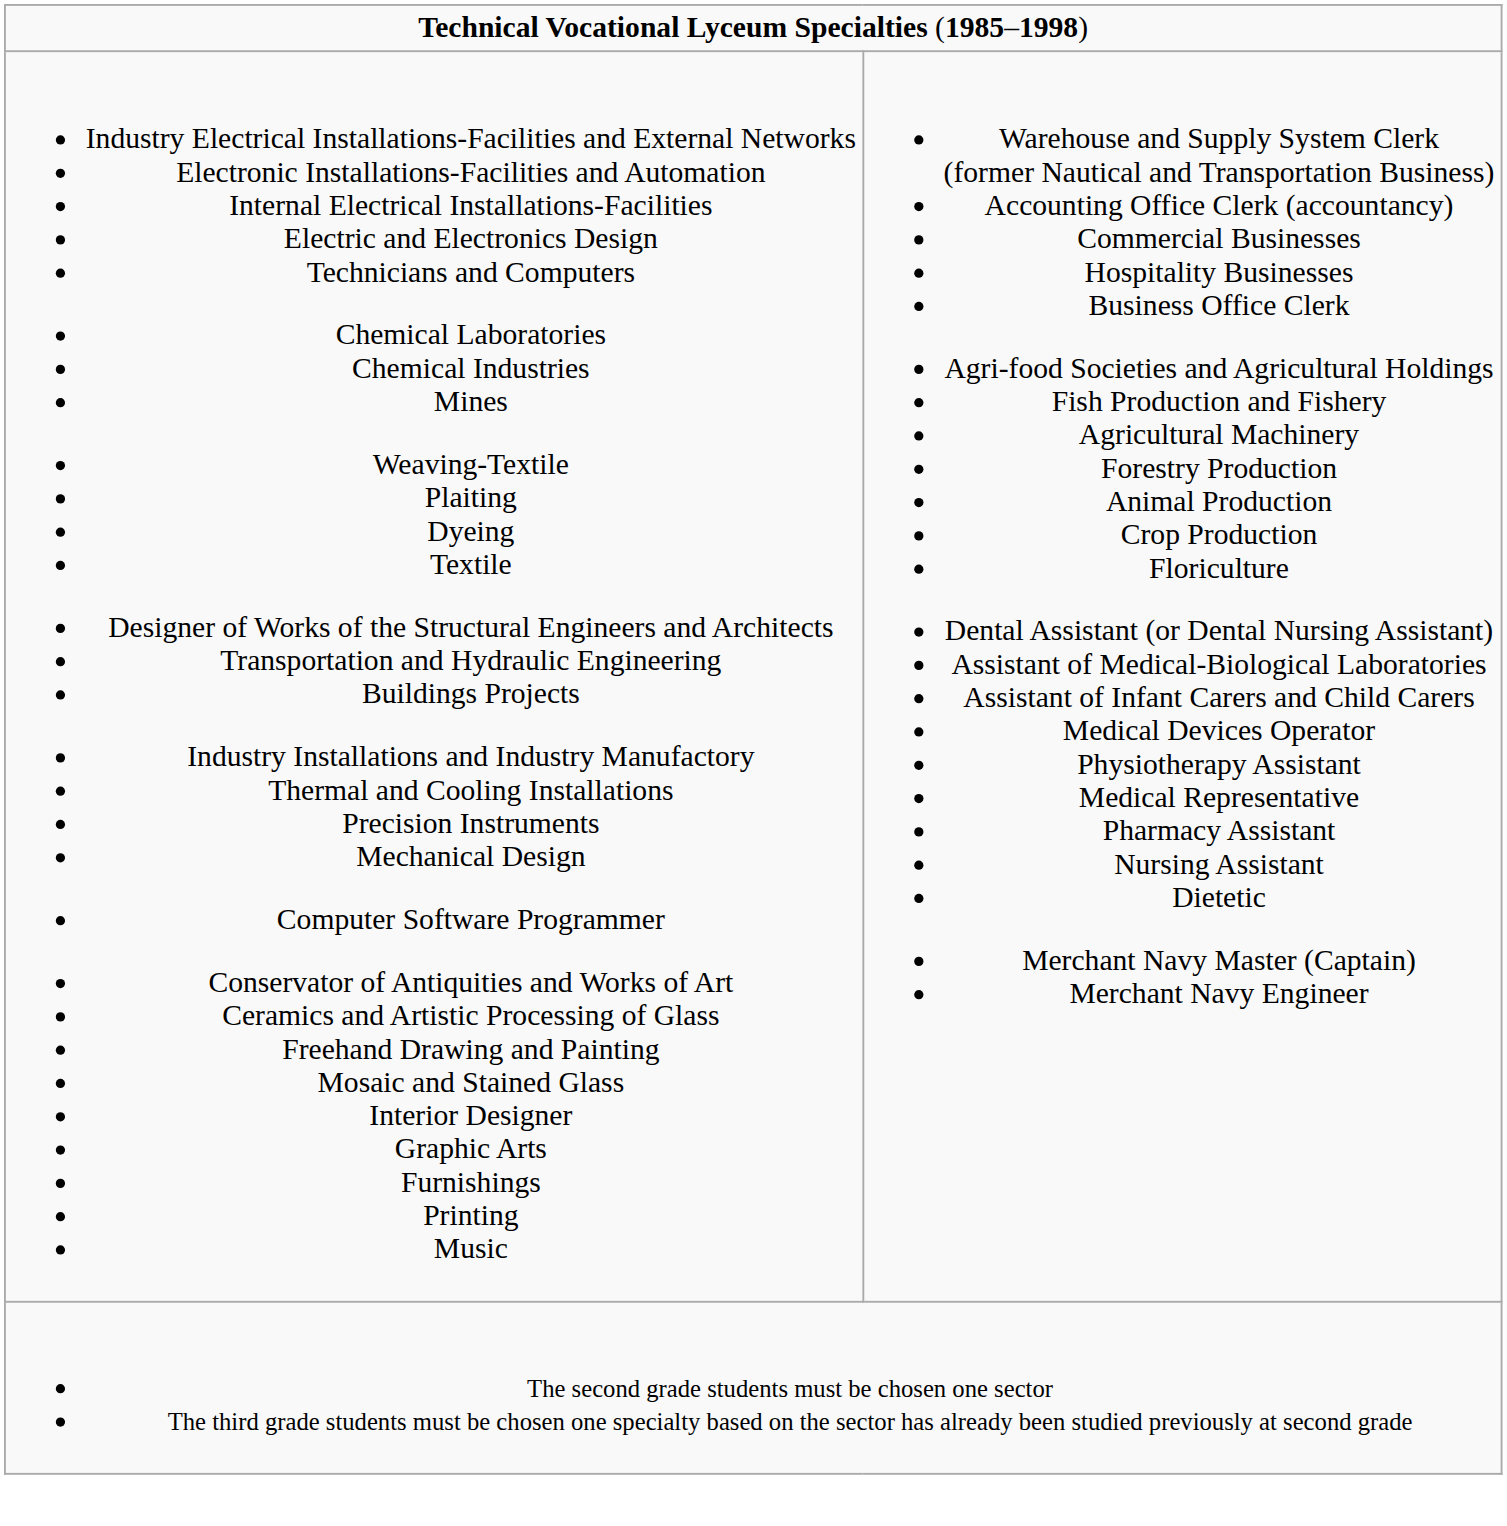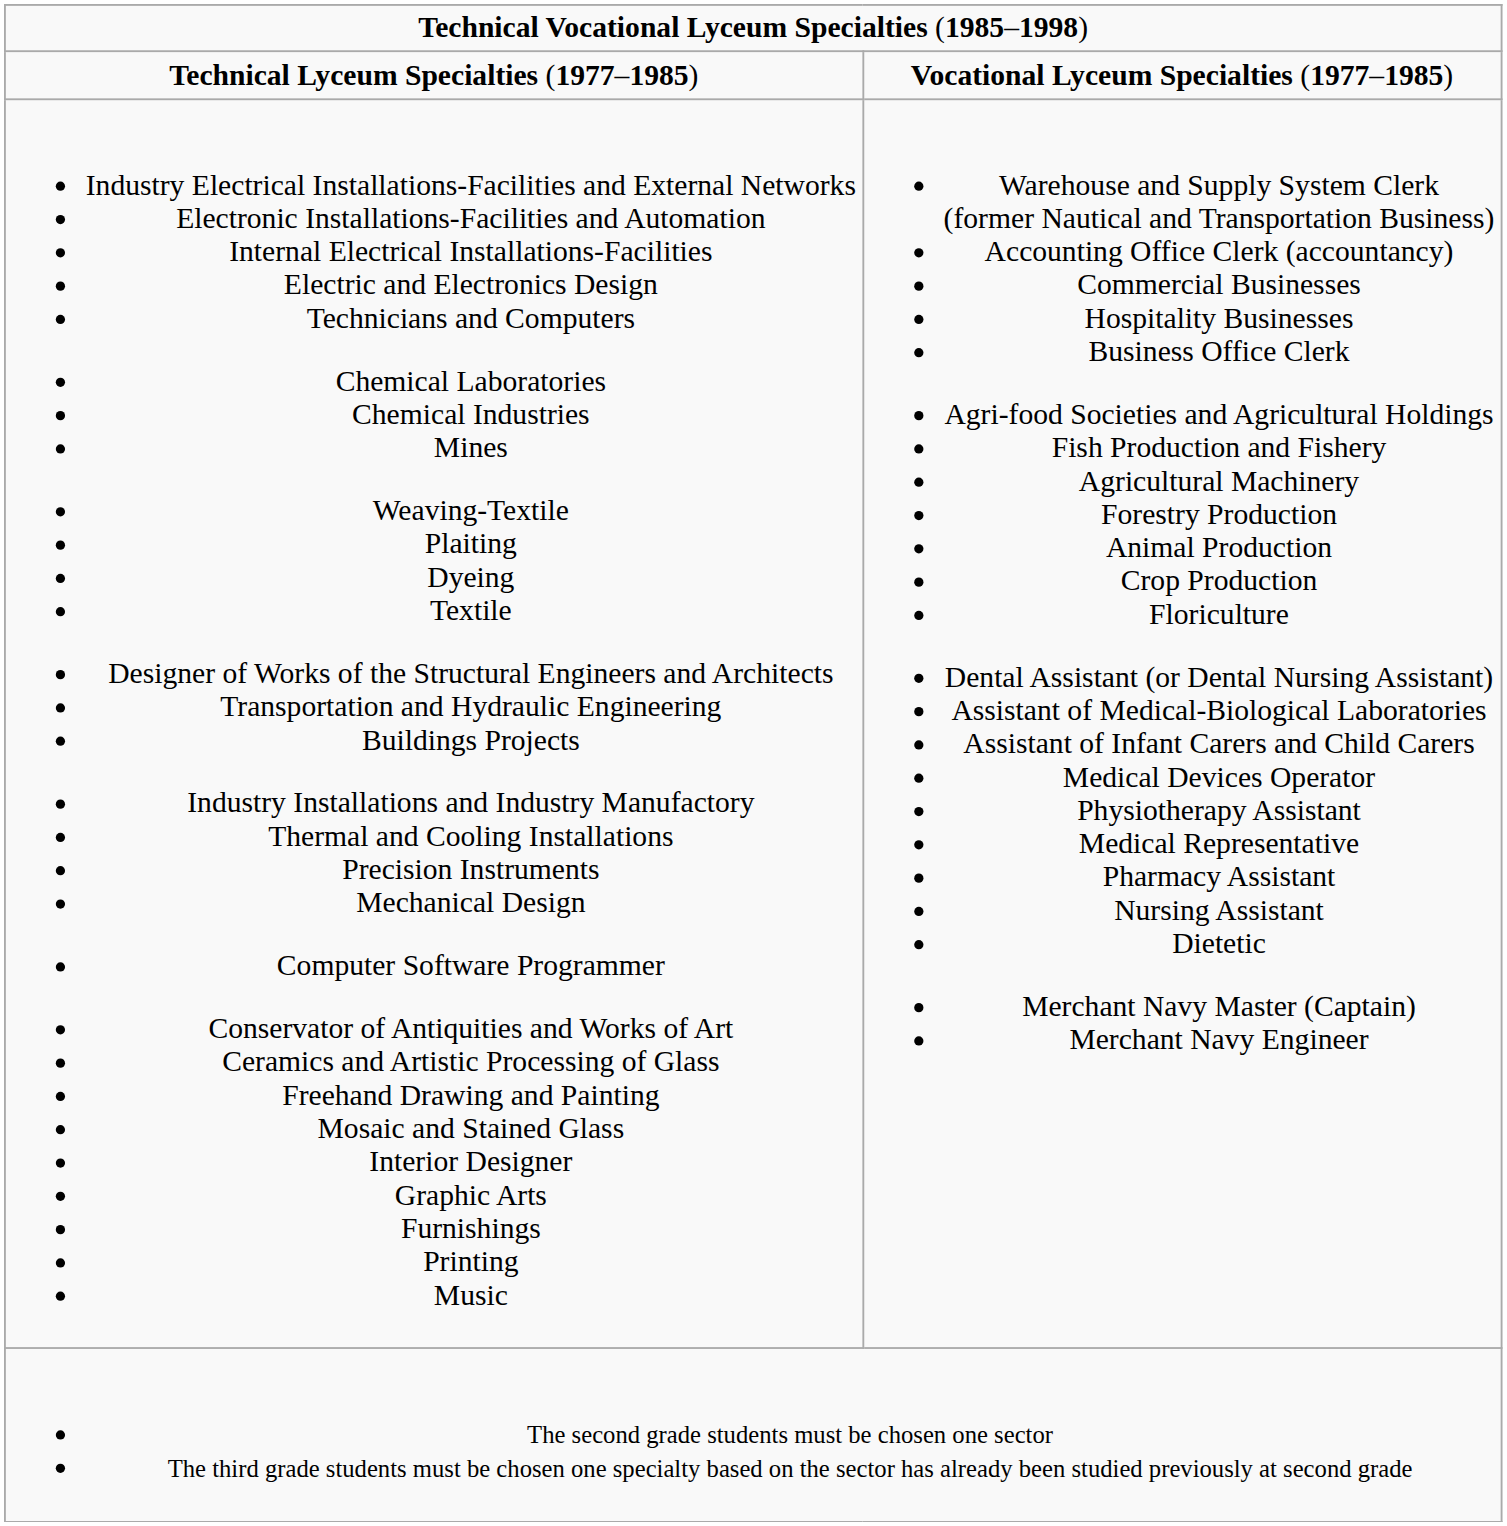+ row: Technical Lyceum Specialties (1977–1985) | Vocational Lyceum Specialties (1977–1985)
